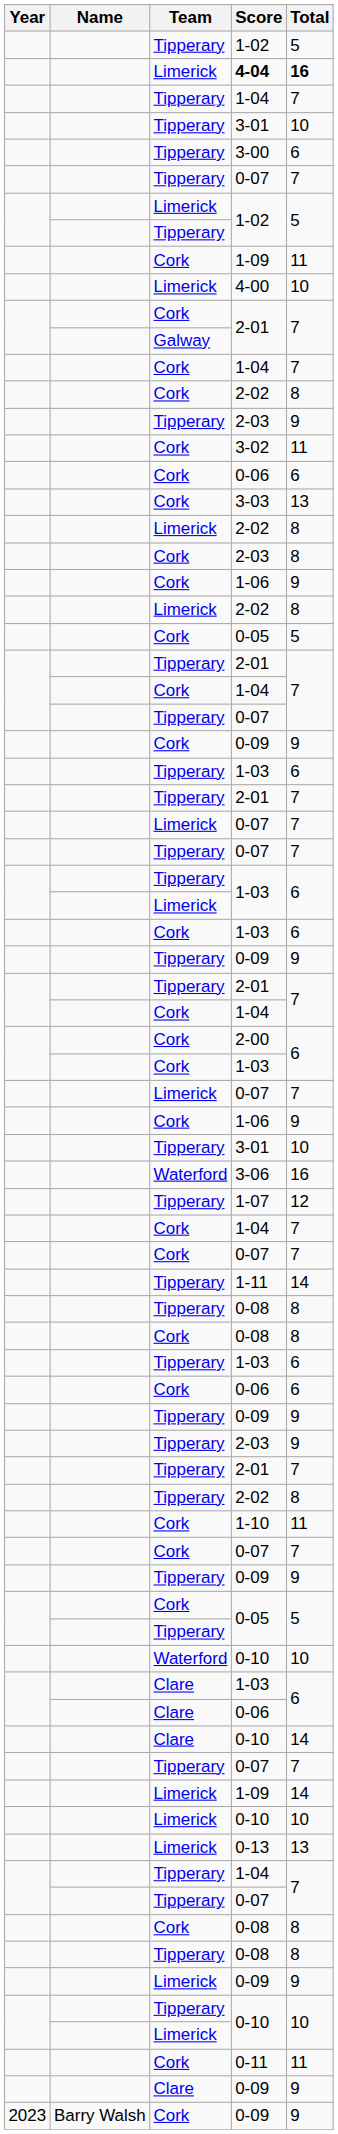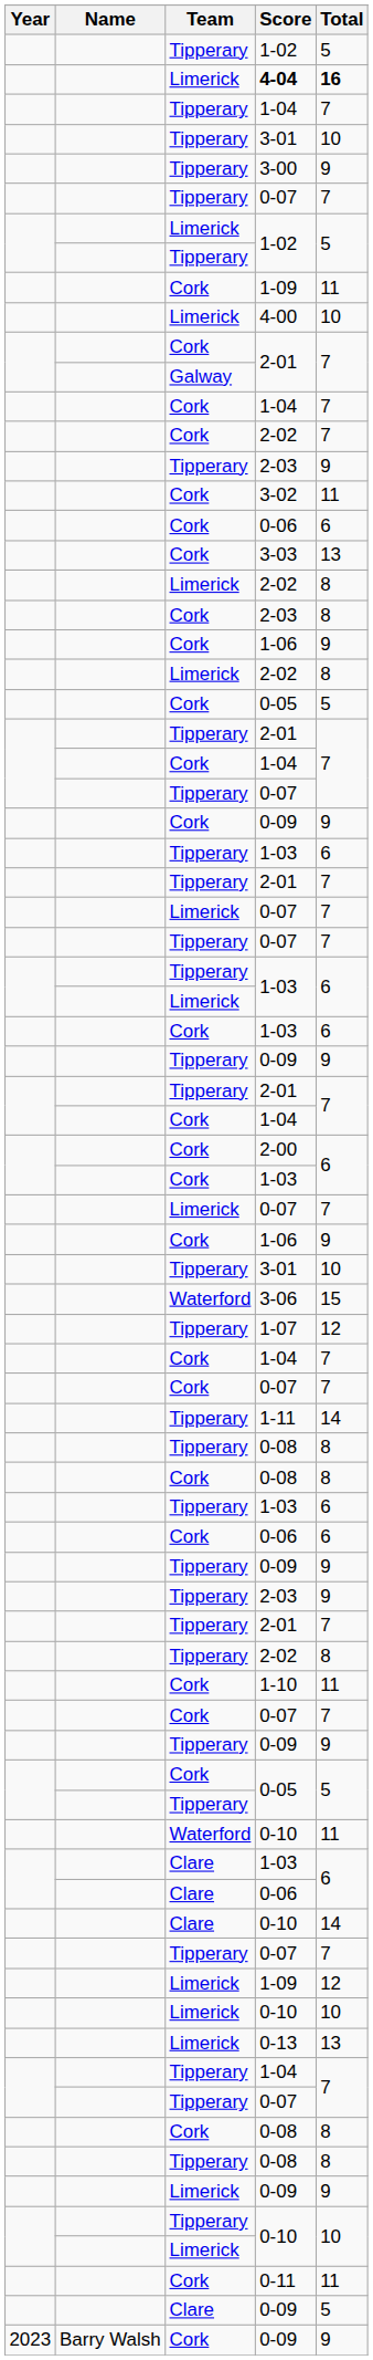3-00 | Total: 6 -> 9
Cork / 2-02 | Total: 8 -> 7
3-06 | Total: 16 -> 15
Waterford / 0-10 | Total: 10 -> 11
Limerick / 1-09 | Total: 14 -> 12
Clare / 0-09 | Total: 9 -> 5
